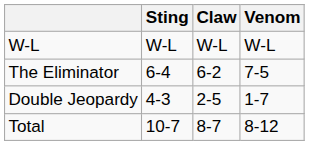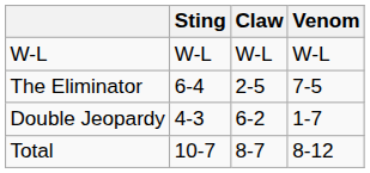The Eliminator | Claw: 6-2 -> 2-5
Double Jeopardy | Claw: 2-5 -> 6-2
